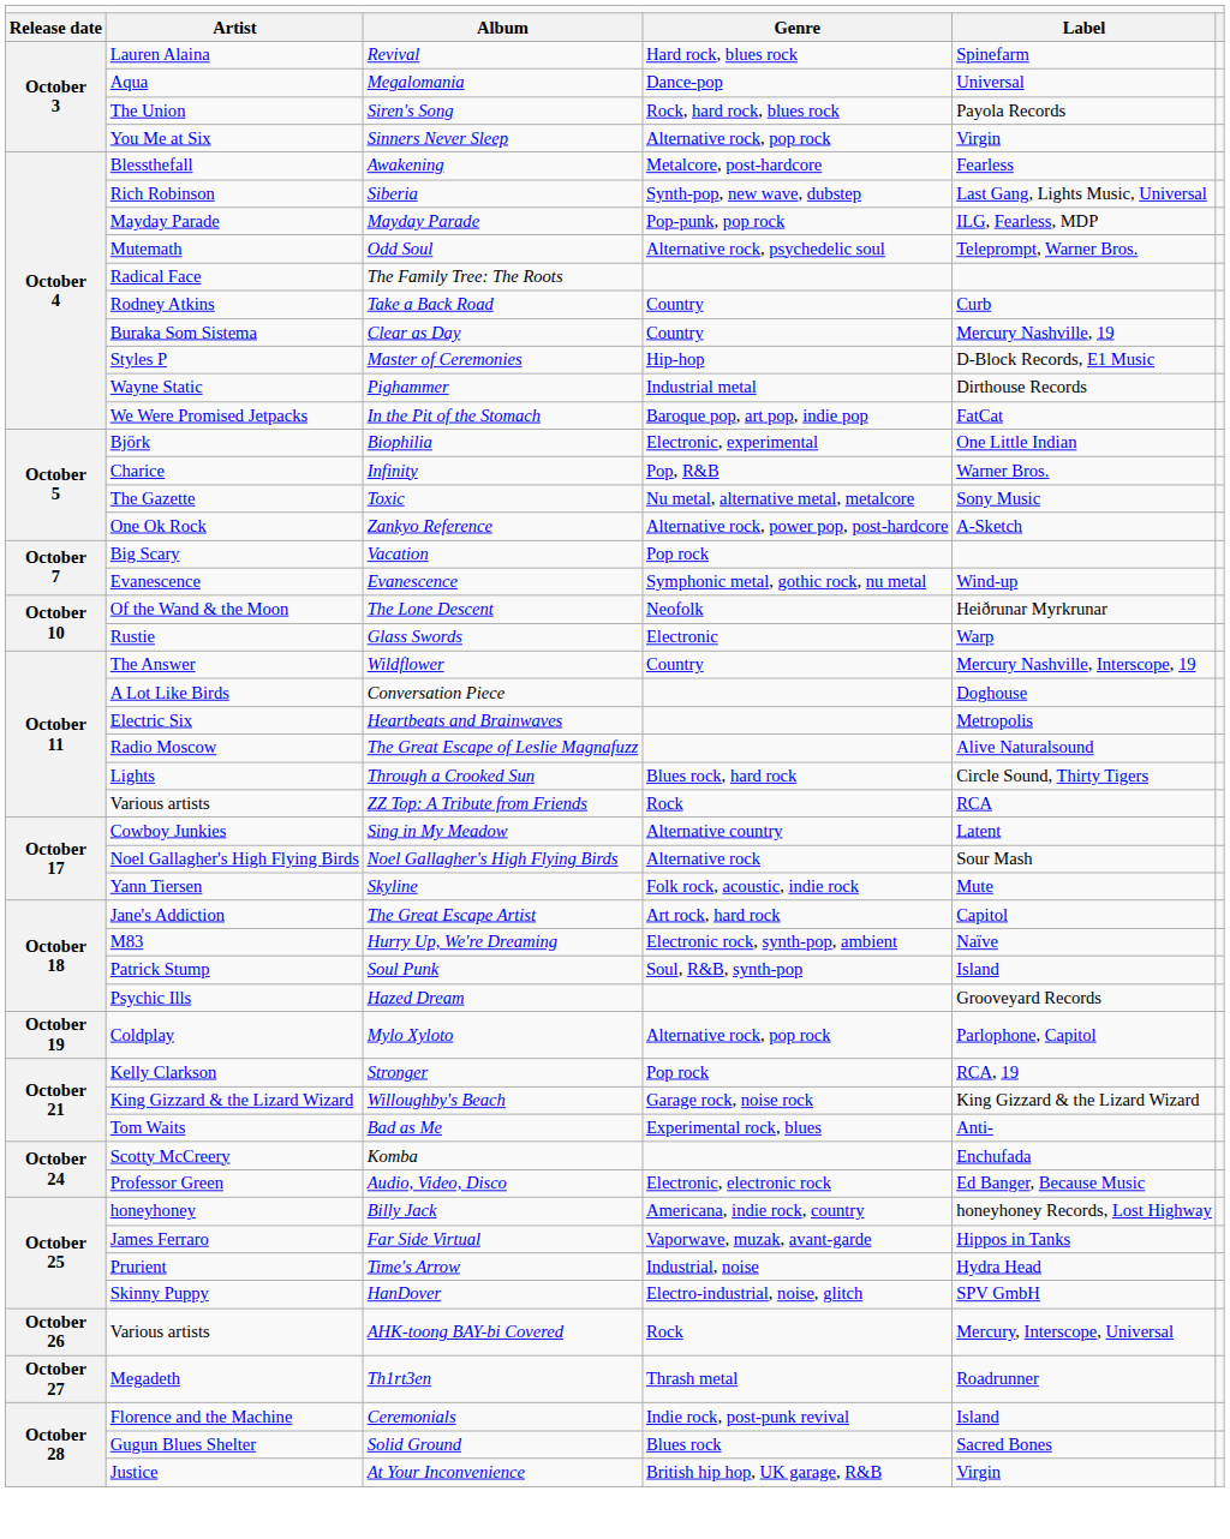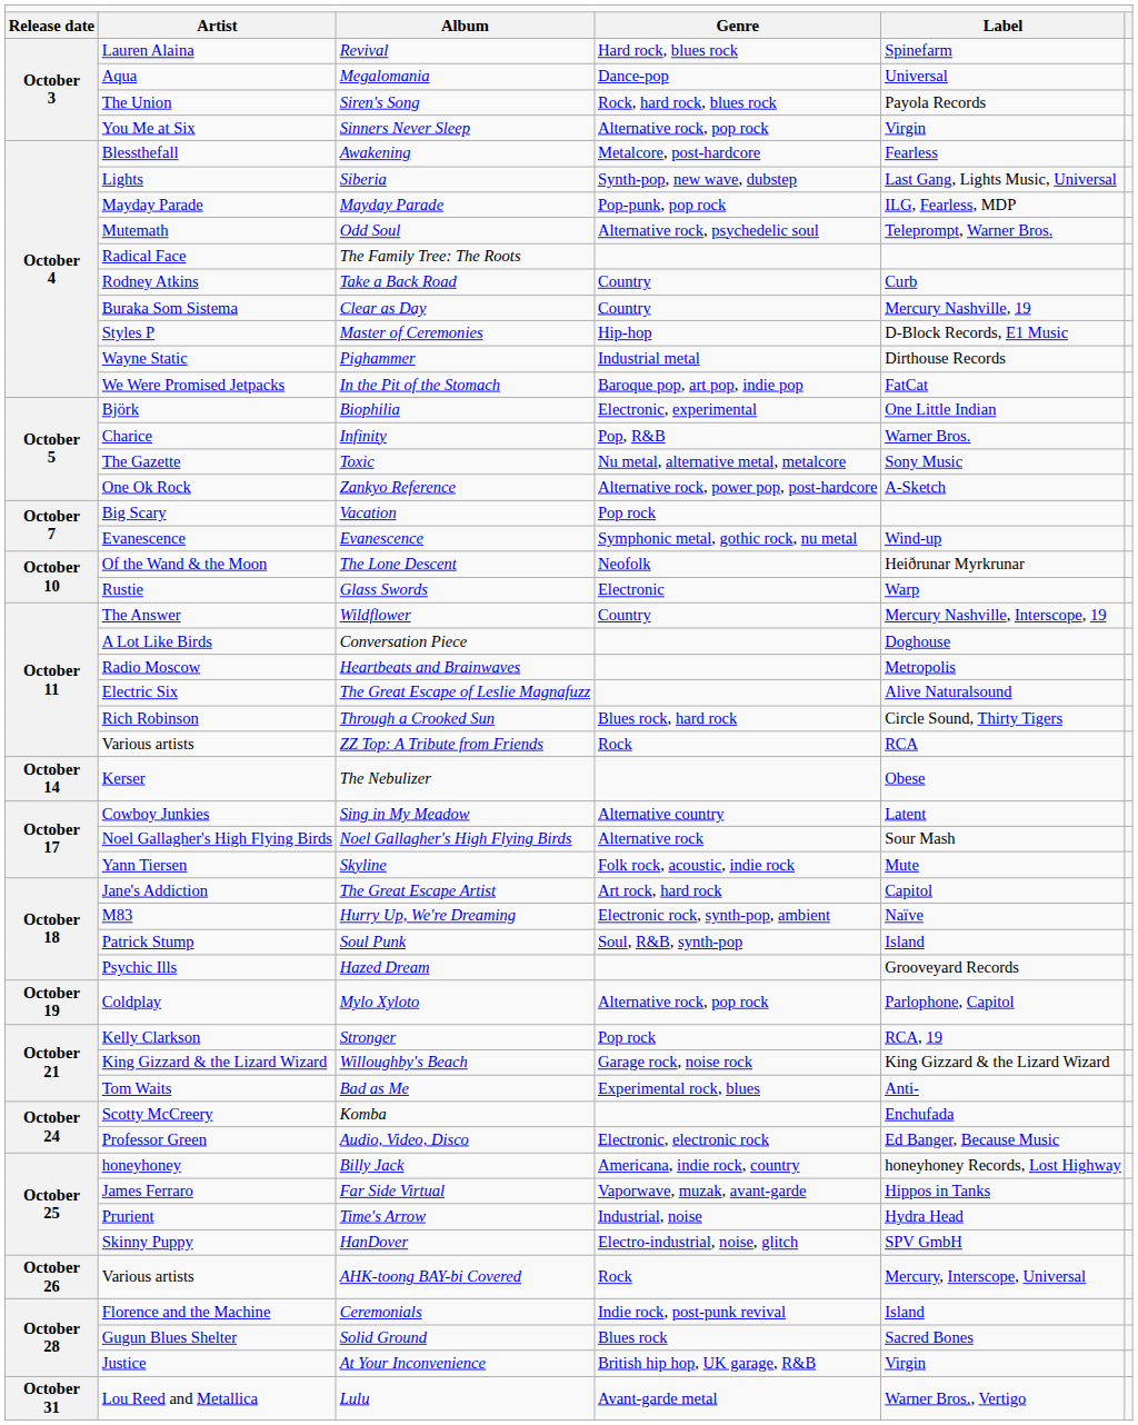Siberia | column 2: Rich Robinson -> Lights
Heartbeats and Brainwaves | column 2: Electric Six -> Radio Moscow
The Great Escape of Leslie Magnafuzz | column 2: Radio Moscow -> Electric Six
Through a Crooked Sun | column 2: Lights -> Rich Robinson
+ row: October 14 | Kerser | The Nebulizer | Obese
- row: October 27 | Megadeth | Th1rt3en | Thrash metal | Roadrunner
+ row: October 31 | Lou Reed and Metallica | Lulu | Avant-garde metal | Warner Bros., Vertigo
